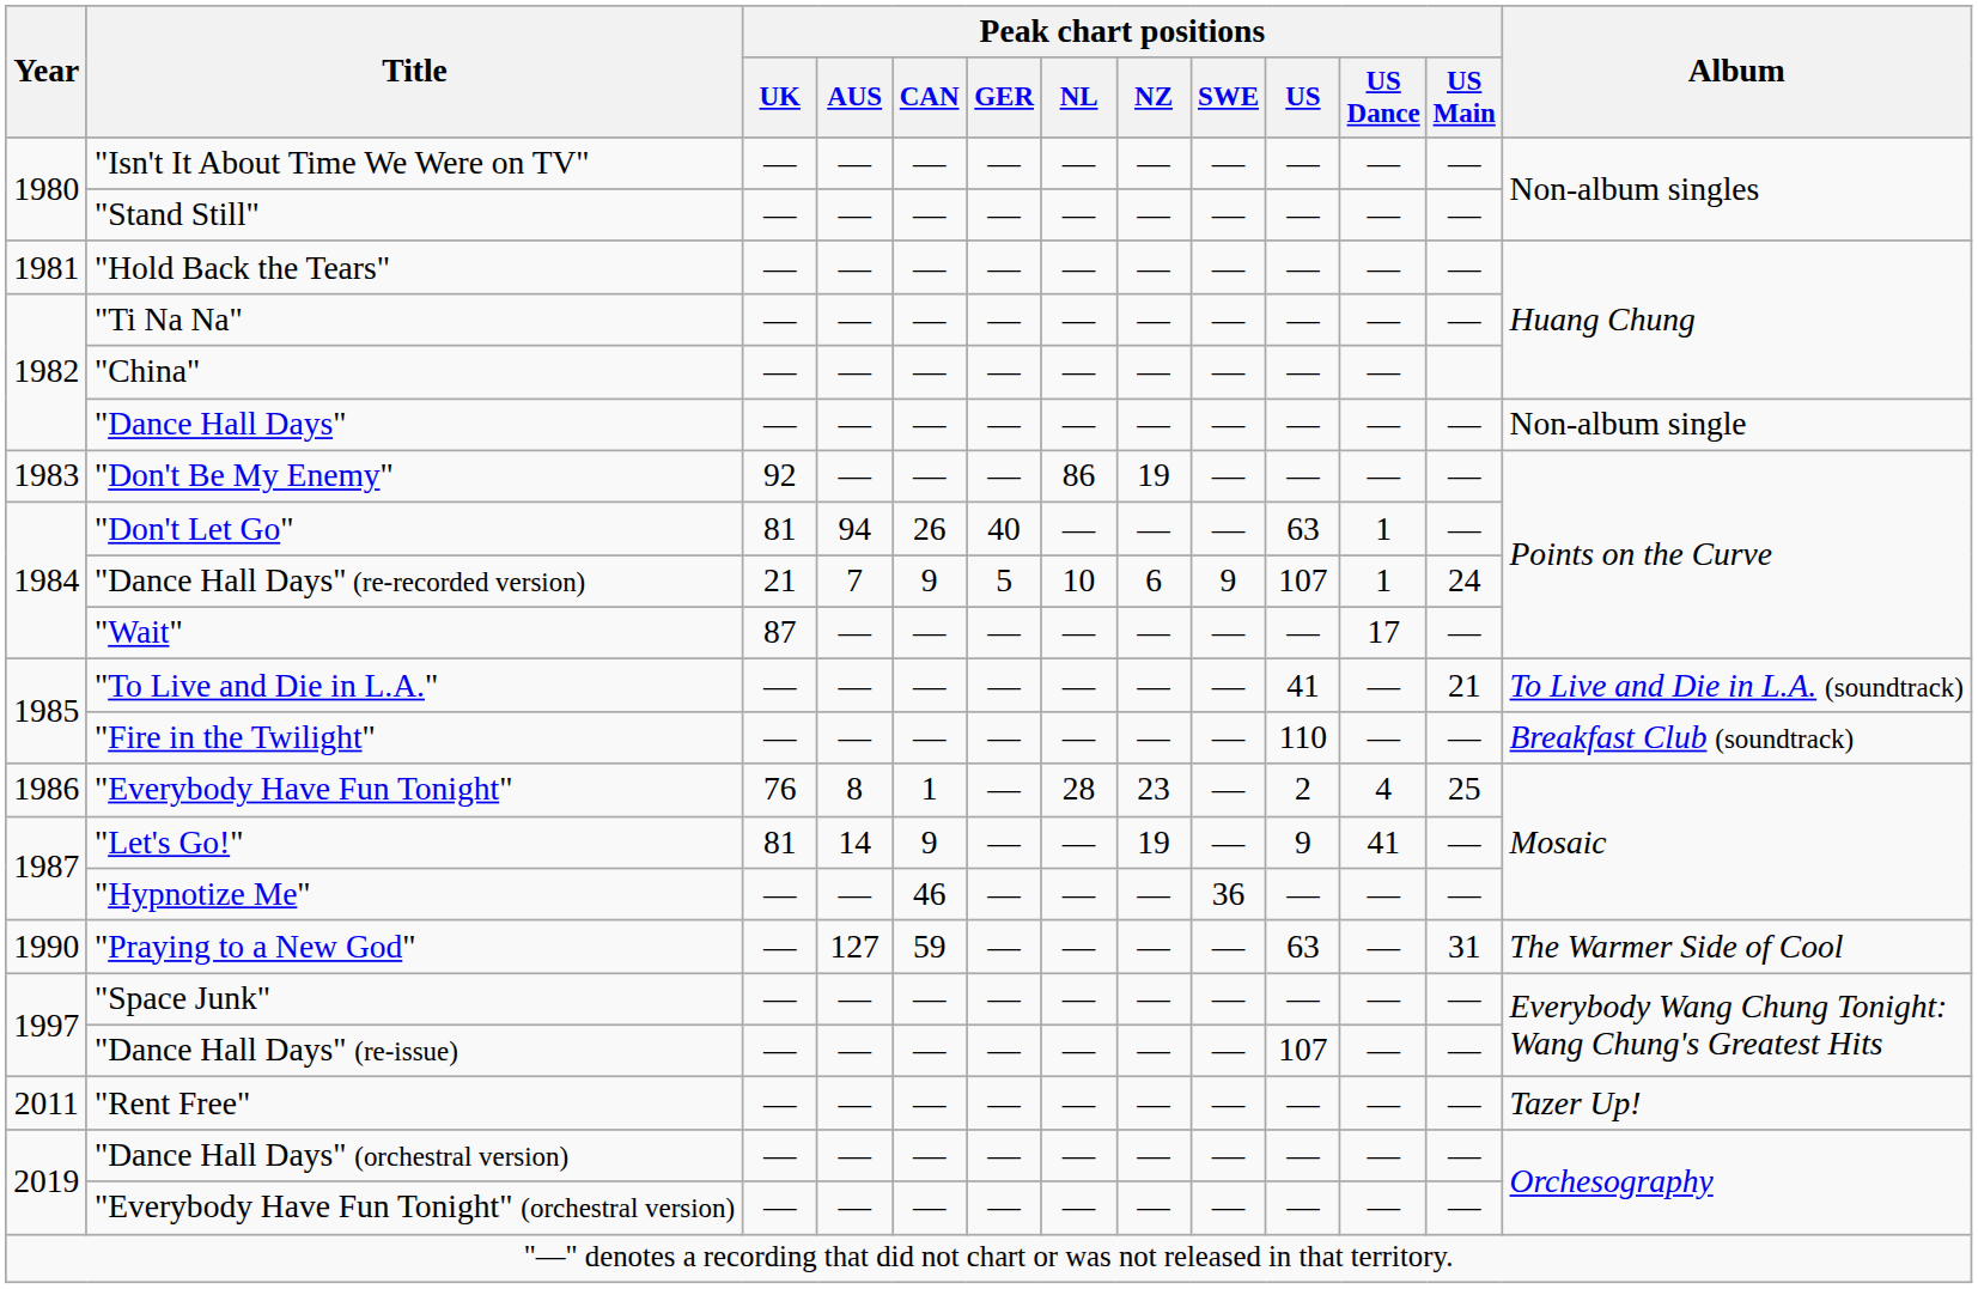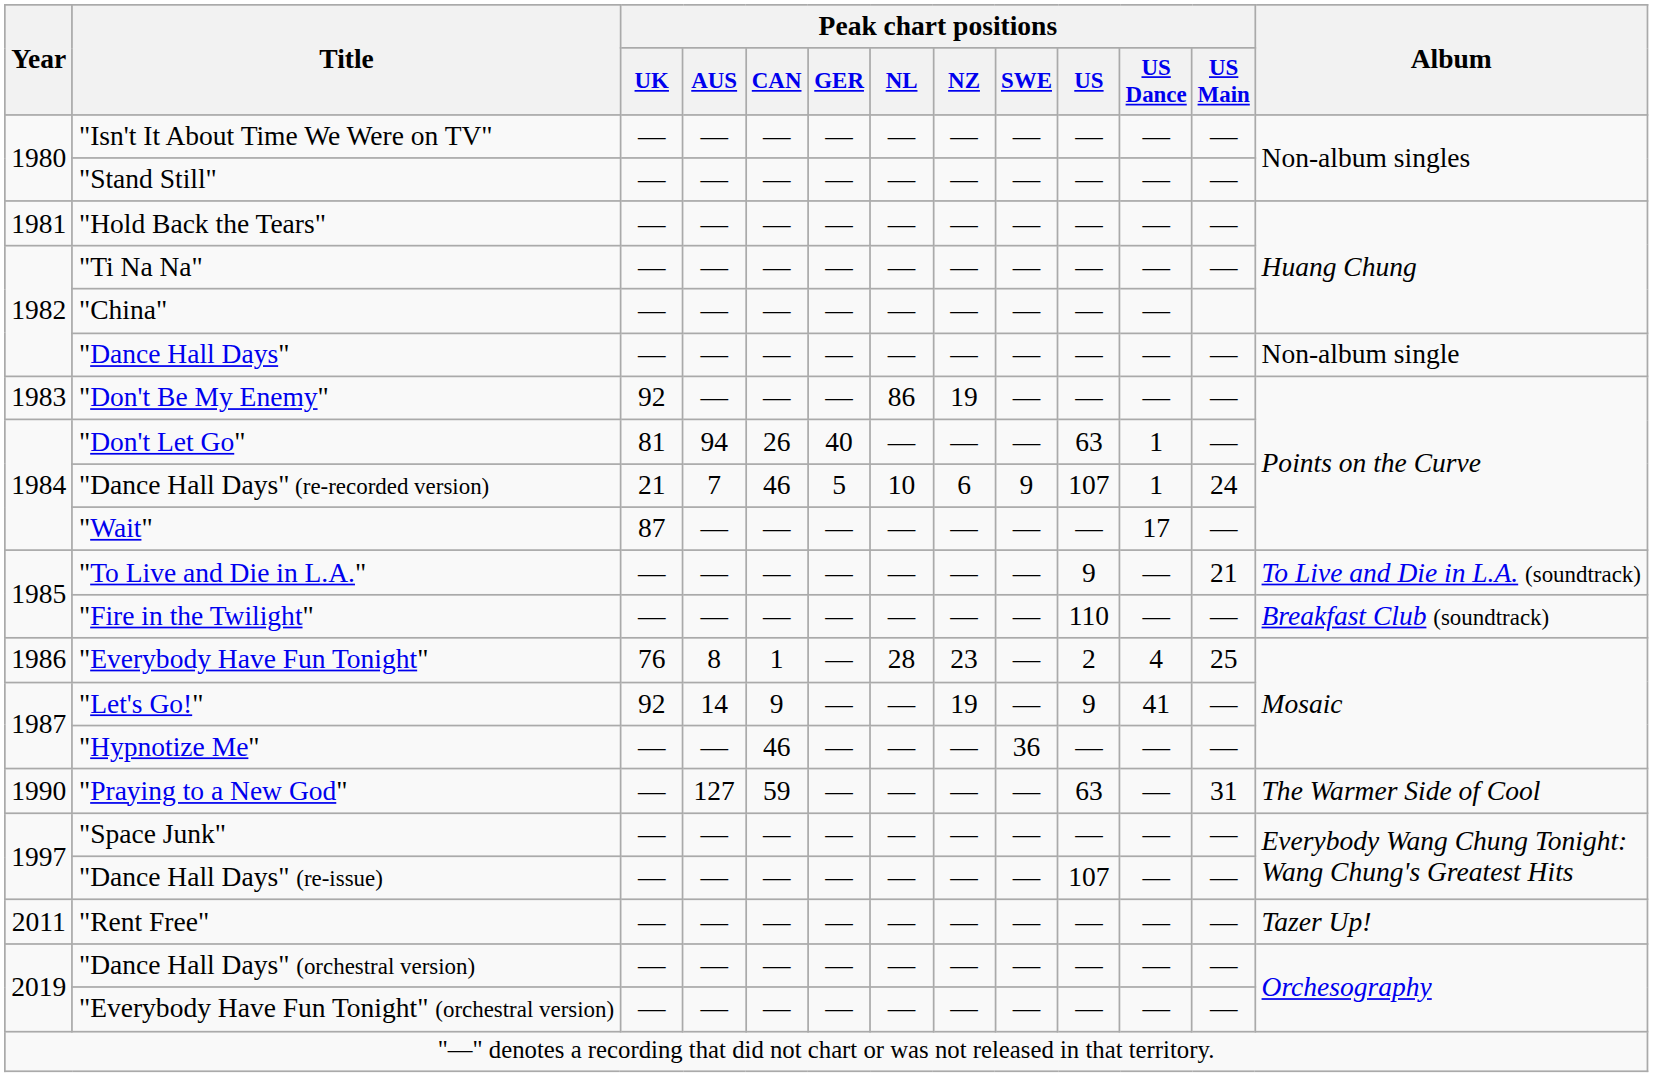"Dance Hall Days" (re-recorded version) | Peak chart positions / CAN: 9 -> 46
"To Live and Die in L.A." | Peak chart positions / US: 41 -> 9
"Let's Go!" | Peak chart positions / UK: 81 -> 92
